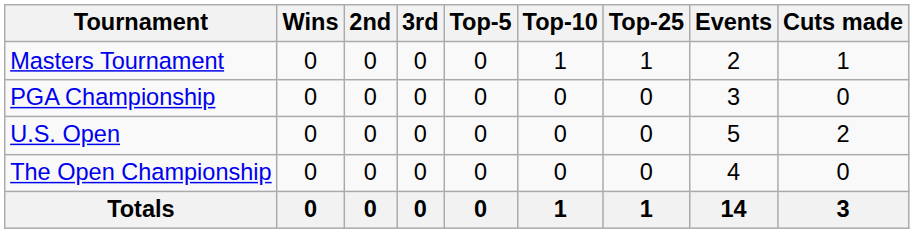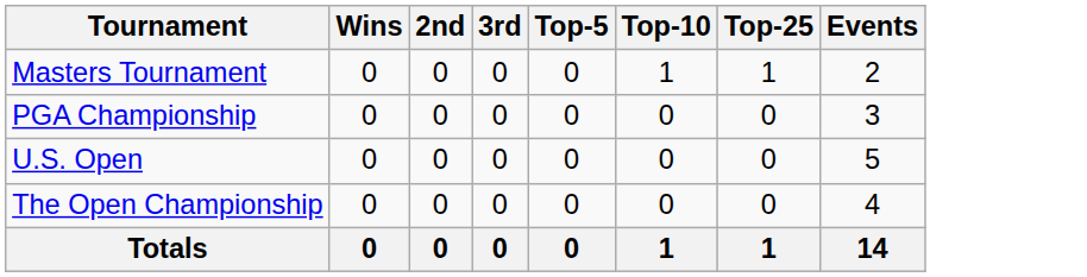- column: Cuts made | 1 | 0 | 2 | 0 | 3
